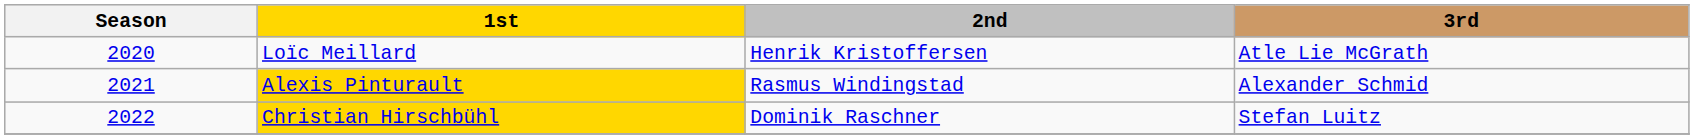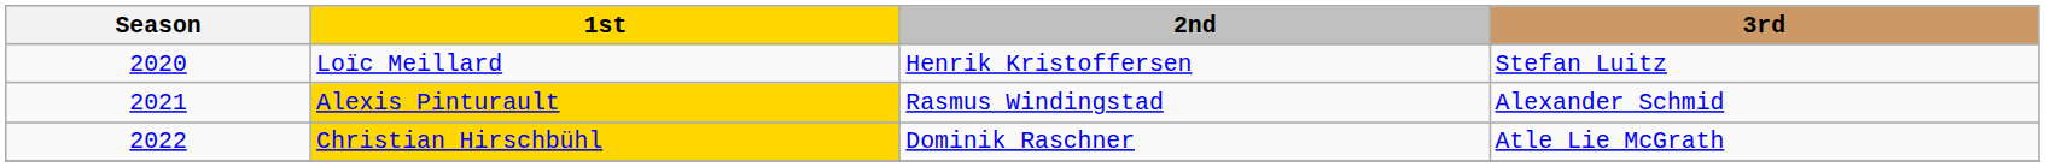Loïc Meillard | 3rd: Atle Lie McGrath -> Stefan Luitz
Christian Hirschbühl | 3rd: Stefan Luitz -> Atle Lie McGrath
